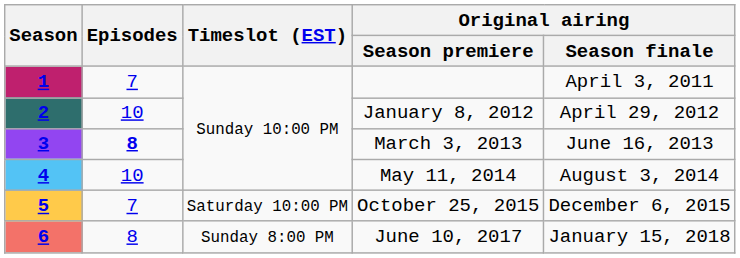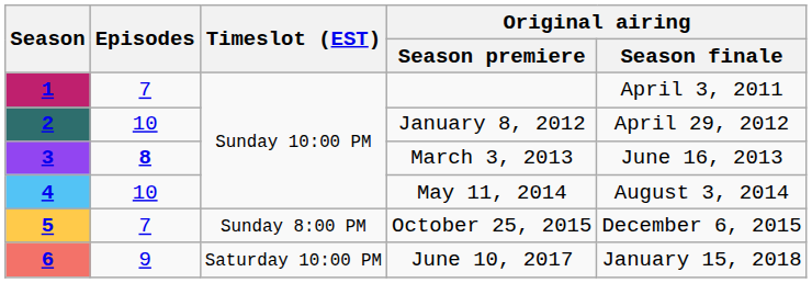5 | Timeslot (EST): Saturday 10:00 PM -> Sunday 8:00 PM
6 | Episodes: 8 -> 9
6 | Timeslot (EST): Sunday 8:00 PM -> Saturday 10:00 PM
